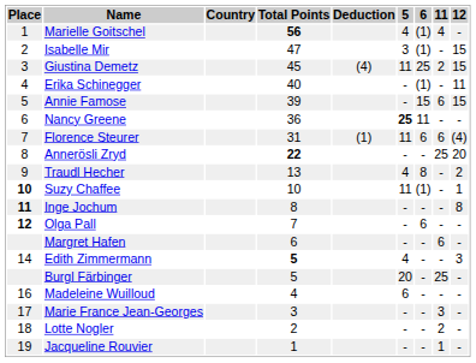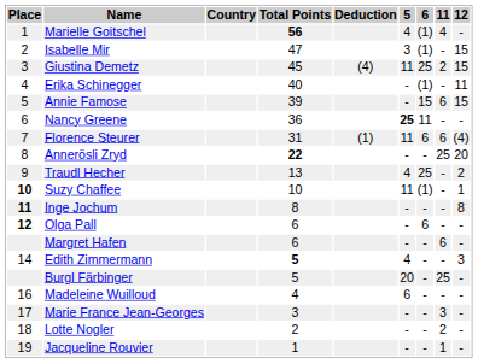Traudl Hecher | 6: 8 -> 25
Olga Pall | Total Points: 7 -> 6
